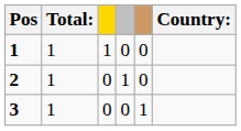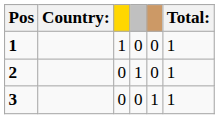columns swapped: Country: <-> Total:
